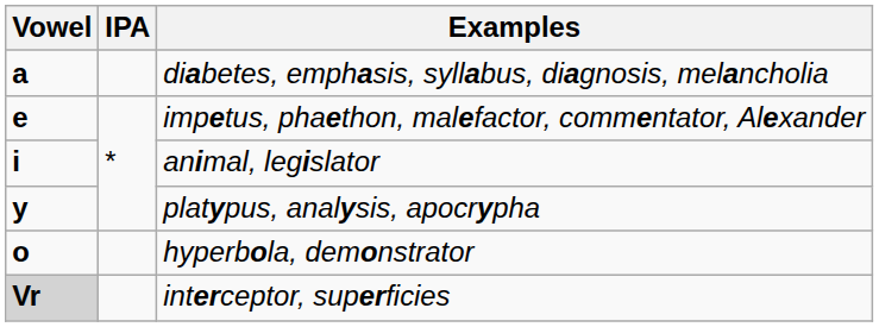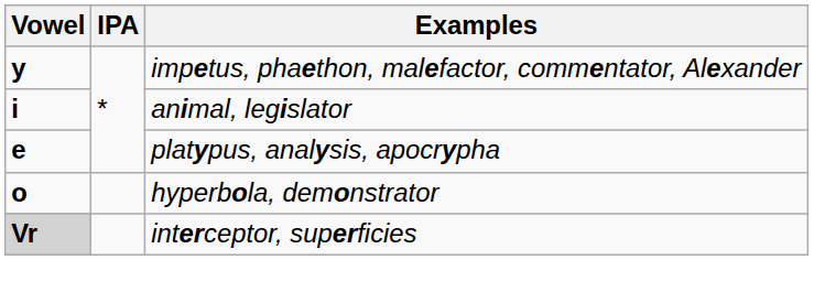- row: a | diabetes, emphasis, syllabus, diagnosis, melancholia
impetus, phaethon, malefactor, commentator, Alexander | Vowel: e -> y
platypus, analysis, apocrypha | Vowel: y -> e
